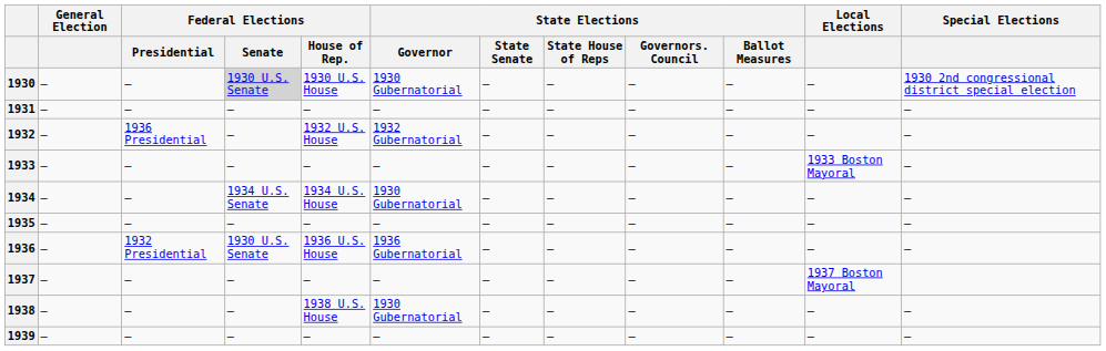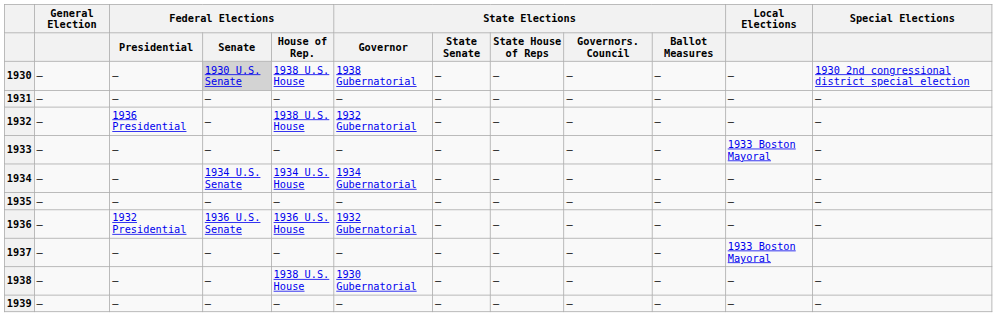1930 | Federal Elections / House of Rep.: 1930 U.S. House -> 1938 U.S. House
1930 | State Elections / Governor: 1930 Gubernatorial -> 1938 Gubernatorial
1932 | Federal Elections / House of Rep.: 1932 U.S. House -> 1938 U.S. House
1934 | State Elections / Governor: 1930 Gubernatorial -> 1934 Gubernatorial
1936 | Federal Elections / Senate: 1930 U.S. Senate -> 1936 U.S. Senate
1936 | State Elections / Governor: 1936 Gubernatorial -> 1932 Gubernatorial
1937 | Local Elections: 1937 Boston Mayoral -> 1933 Boston Mayoral
